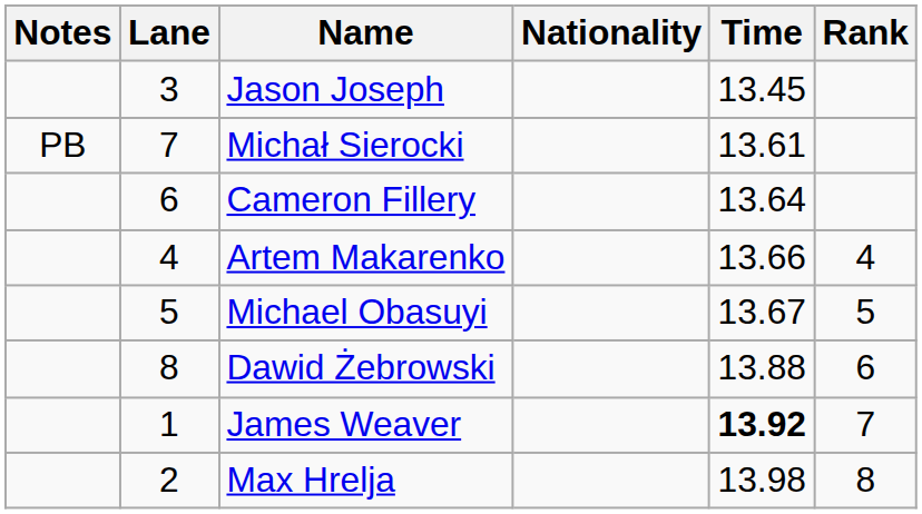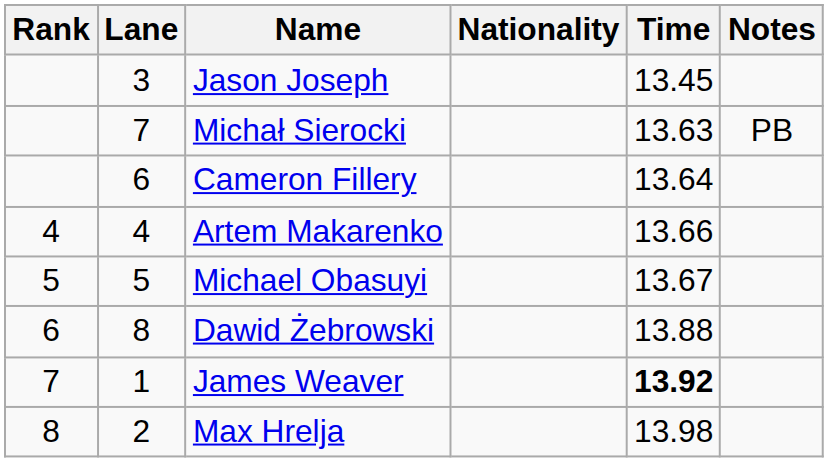columns swapped: Rank <-> Notes
Michał Sierocki | Time: 13.61 -> 13.63
